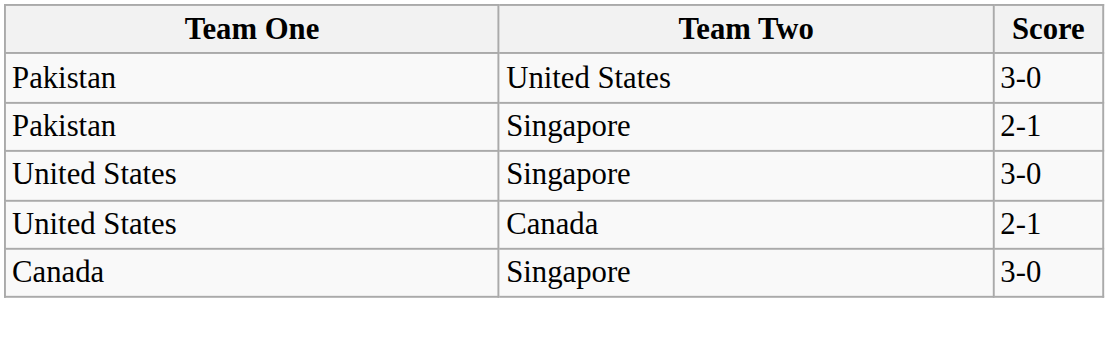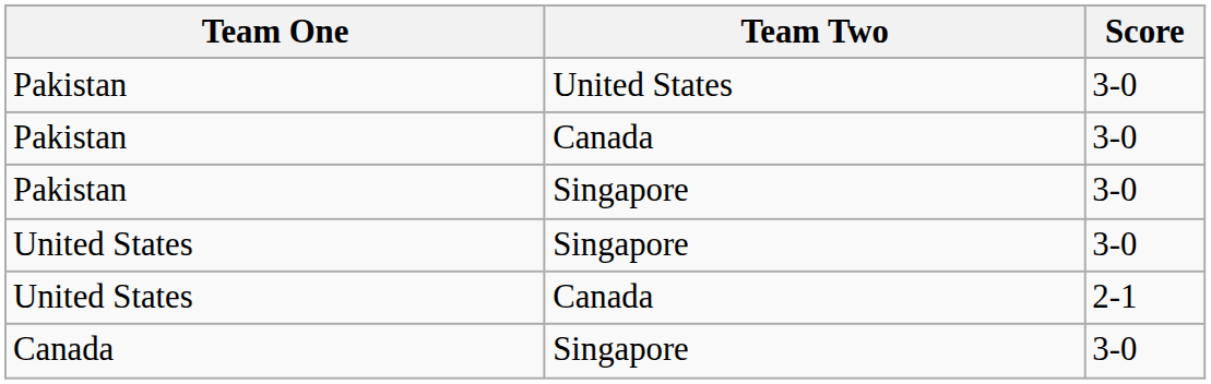+ row: Pakistan | Canada | 3-0
Pakistan / Singapore | Score: 2-1 -> 3-0
